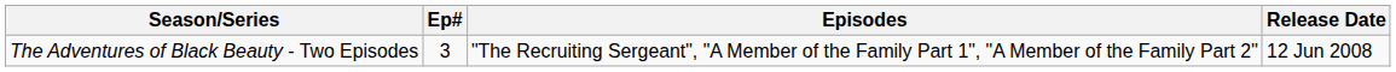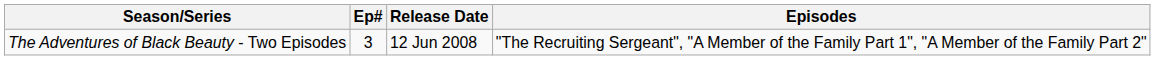columns swapped: Release Date <-> Episodes
